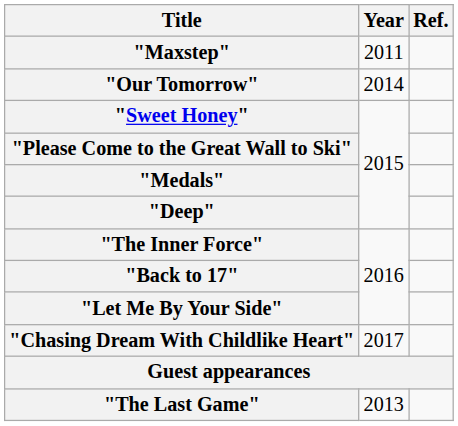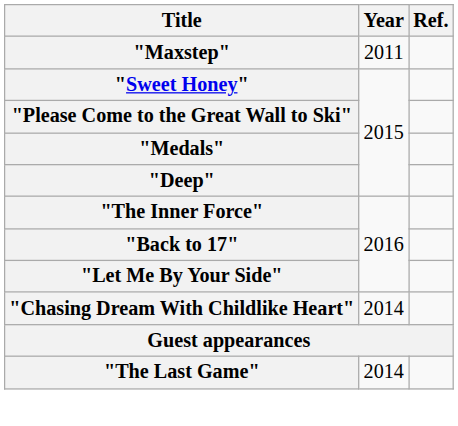- row: "Our Tomorrow" | 2014
"Chasing Dream With Childlike Heart" | Year: 2017 -> 2014
"The Last Game" | Year: 2013 -> 2014
